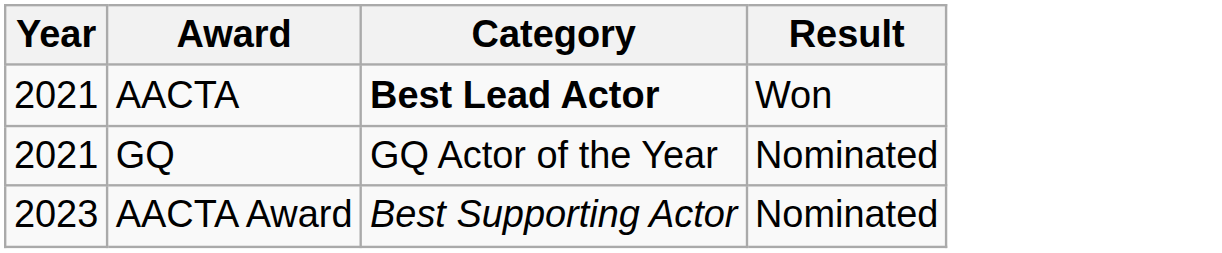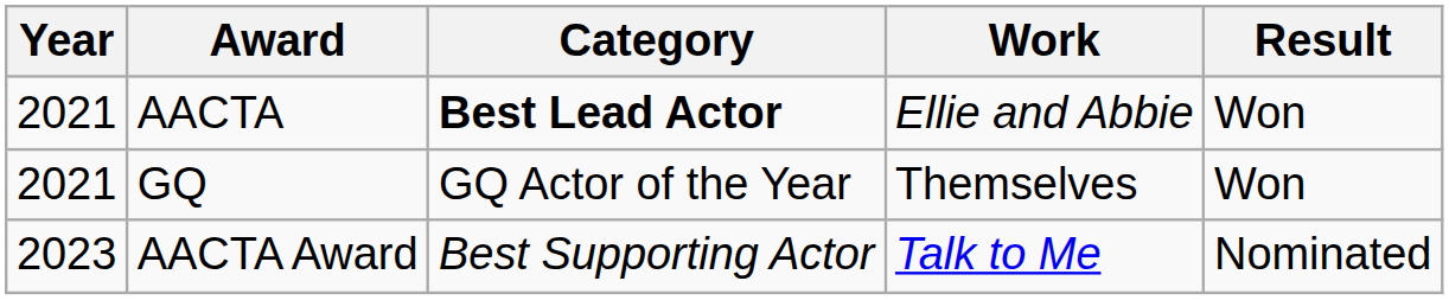+ column: Work | Ellie and Abbie | Themselves | Talk to Me
GQ | Result: Nominated -> Won
